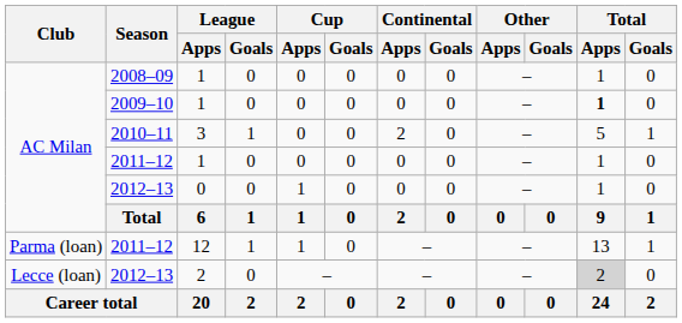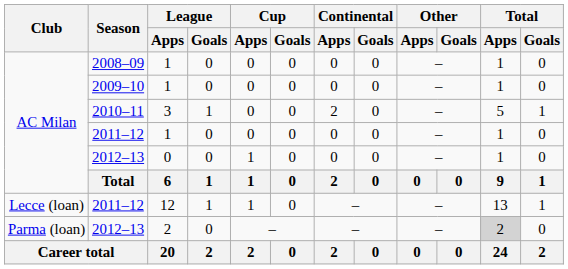2009–10 | Total / Apps: bold -> normal
2011–12 / 12 | Club: Parma (loan) -> Lecce (loan)
2012–13 / 2 | Club: Lecce (loan) -> Parma (loan)
